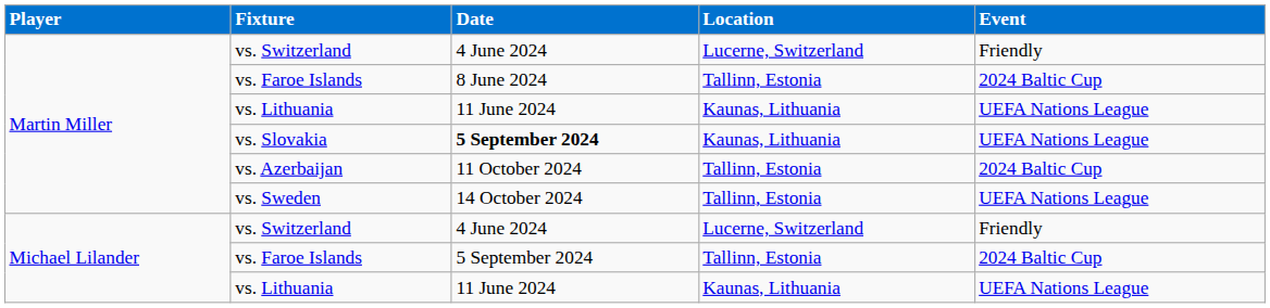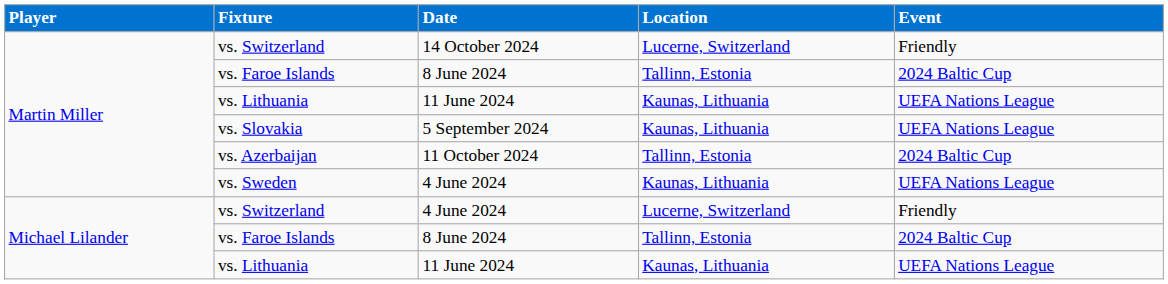Martin Miller / vs. Switzerland | Date: 4 June 2024 -> 14 October 2024
vs. Slovakia | Date: bold -> normal
vs. Sweden | Date: 14 October 2024 -> 4 June 2024
vs. Sweden | Location: Tallinn, Estonia -> Kaunas, Lithuania
Michael Lilander / vs. Faroe Islands | Date: 5 September 2024 -> 8 June 2024
